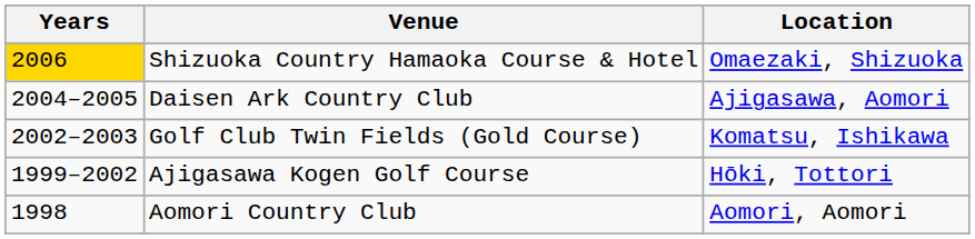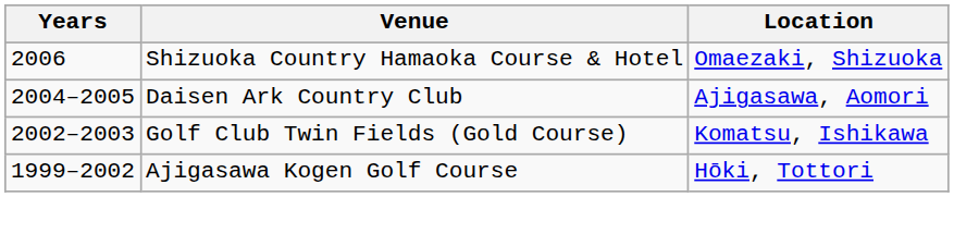Shizuoka Country Hamaoka Course & Hotel | Years: gold background -> no background
- row: 1998 | Aomori Country Club | Aomori, Aomori
